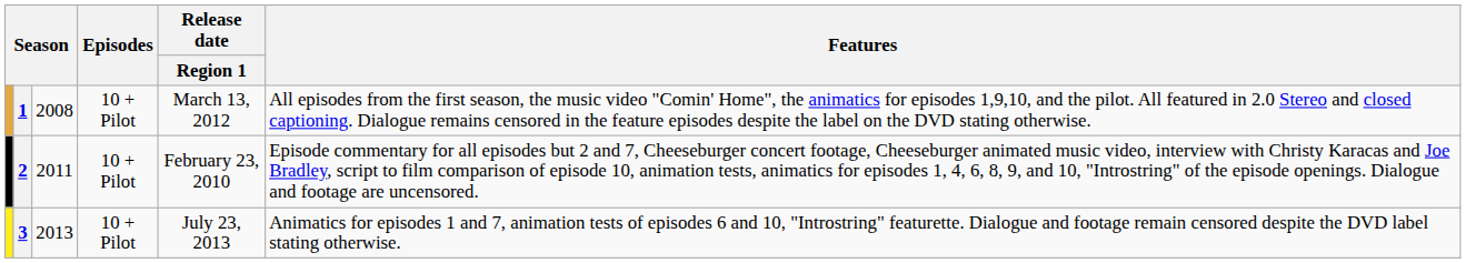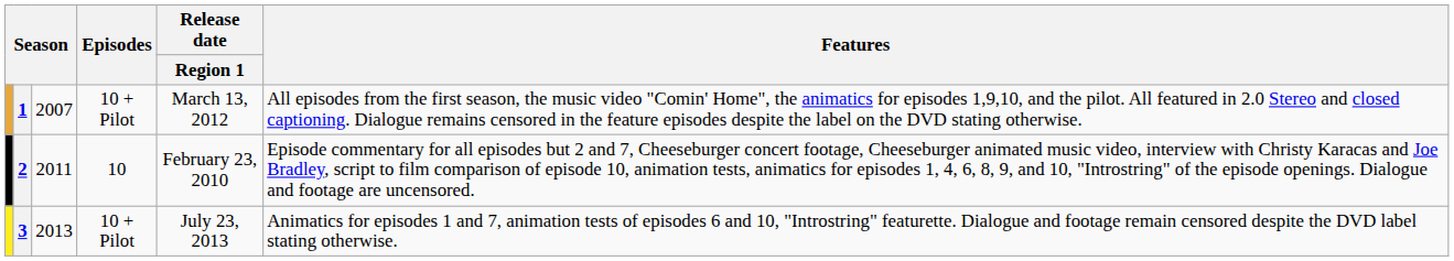1 | column 3: 2008 -> 2007
2 | Episodes: 10 + Pilot -> 10
